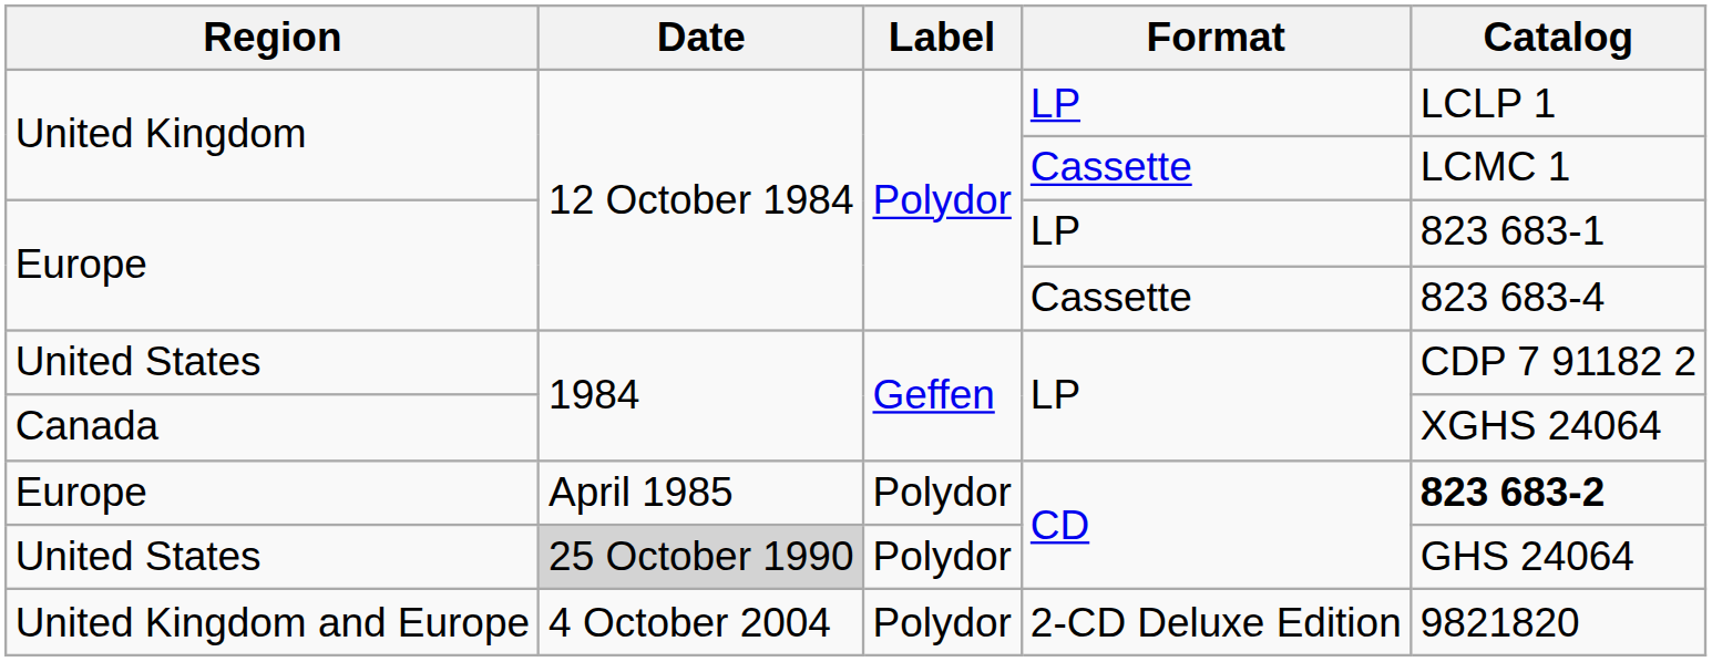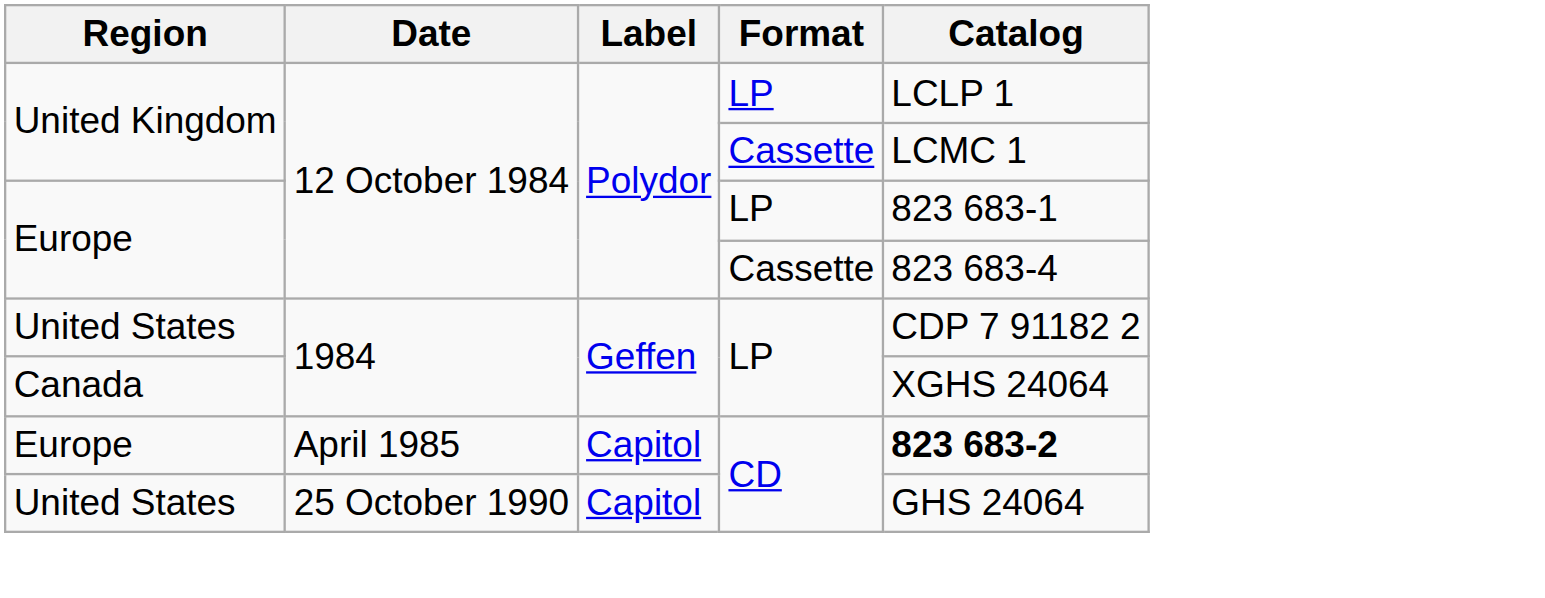Europe / CD | Label: Polydor -> Capitol
United States / CD | Date: lightgrey background -> no background
United States / CD | Label: Polydor -> Capitol
- row: United Kingdom and Europe | 4 October 2004 | Polydor | 2-CD Deluxe Edition | 9821820
